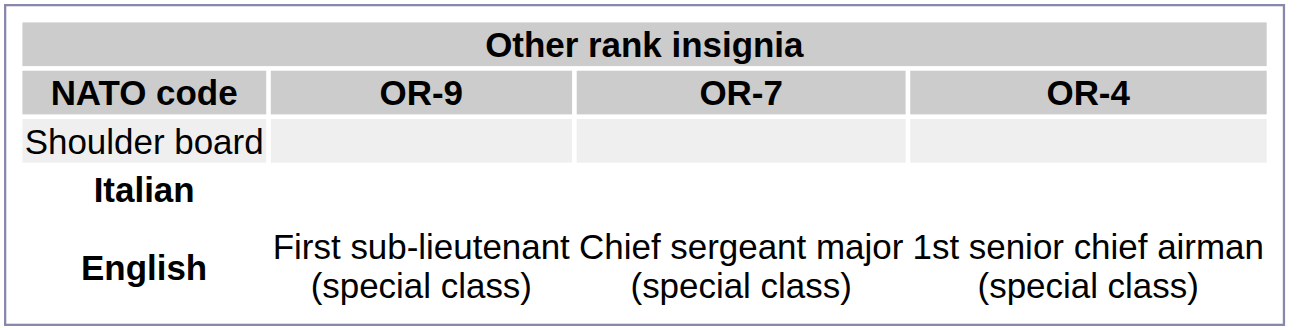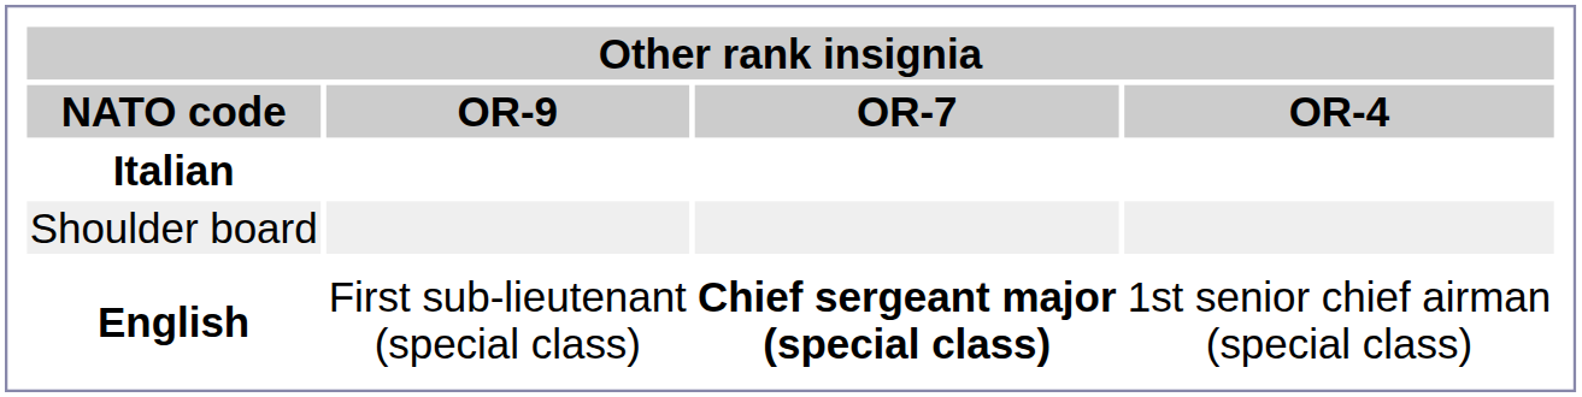rows swapped: Shoulder board <-> Italian
English | OR-7: normal -> bold
